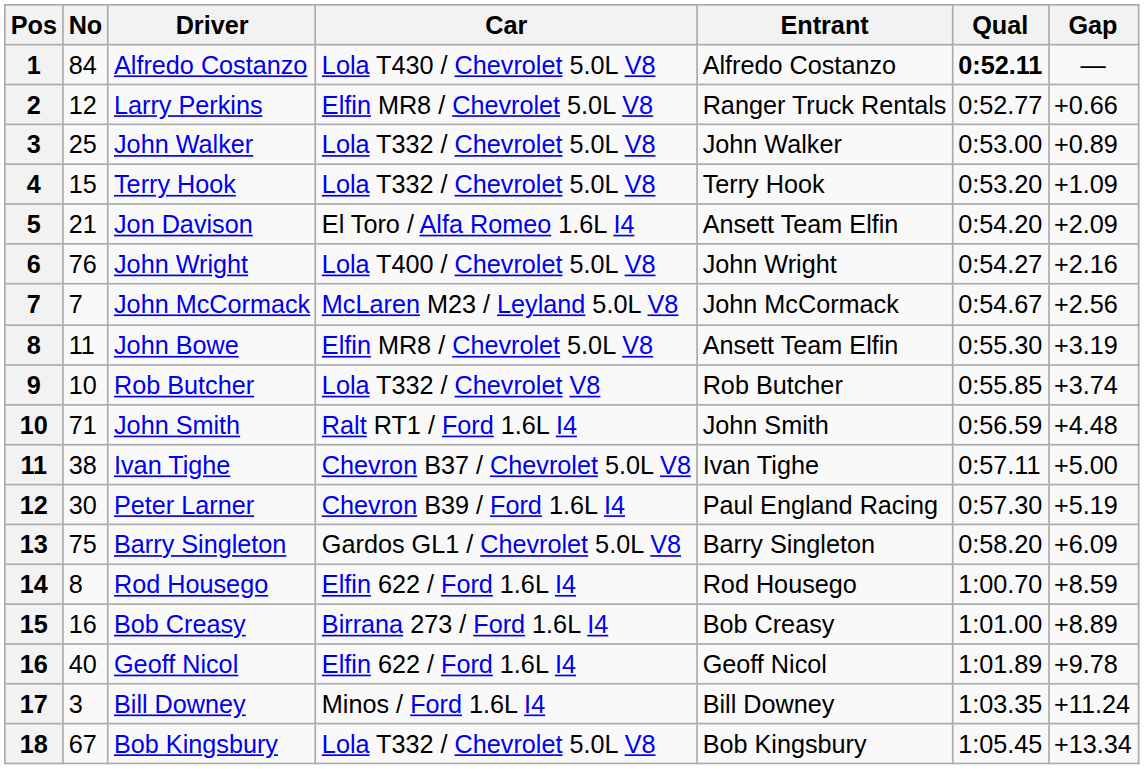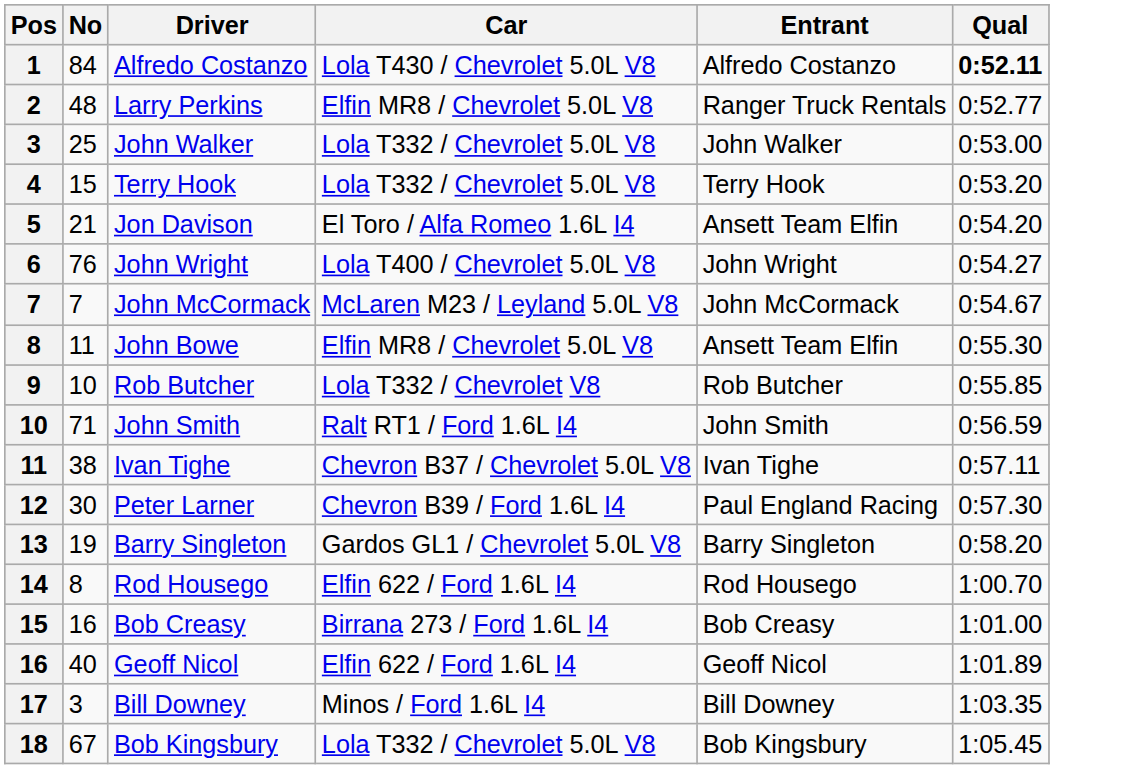- column: Gap | — | +0.66 | +0.89 | +1.09 | +2.09 | +2.16 | +2.56 | +3.19 | +3.74 | +4.48 | +5.00 | +5.19 | +6.09 | +8.59 | +8.89 | +9.78 | +11.24 | +13.34
2 | No: 12 -> 48
13 | No: 75 -> 19
